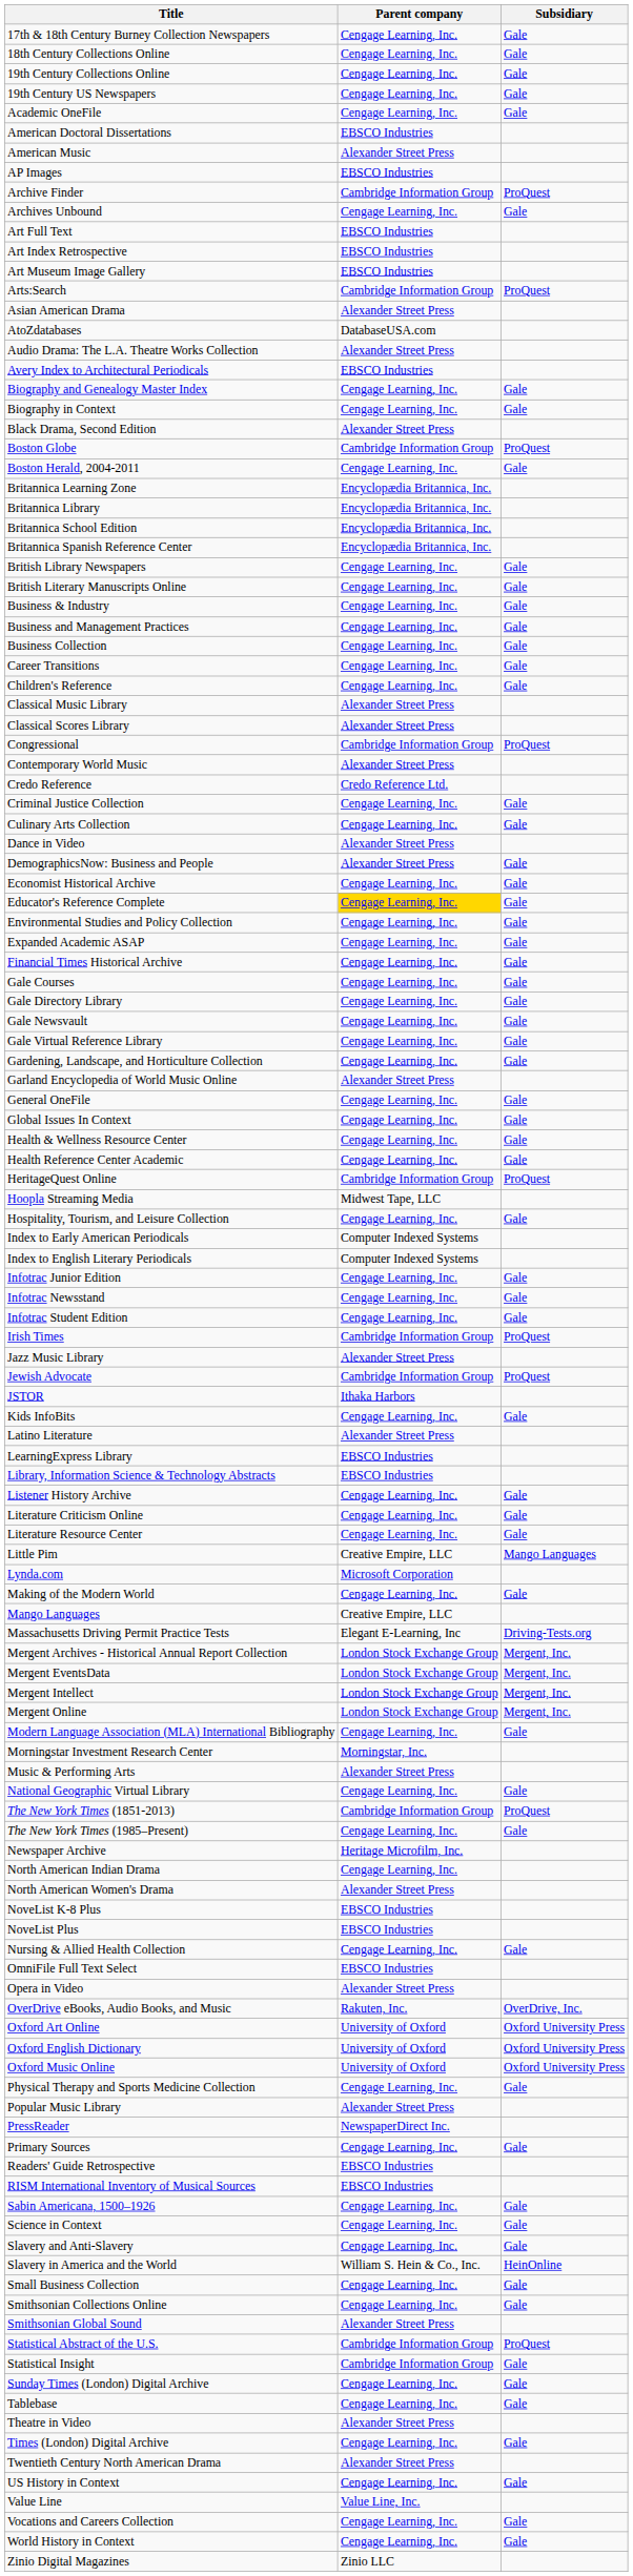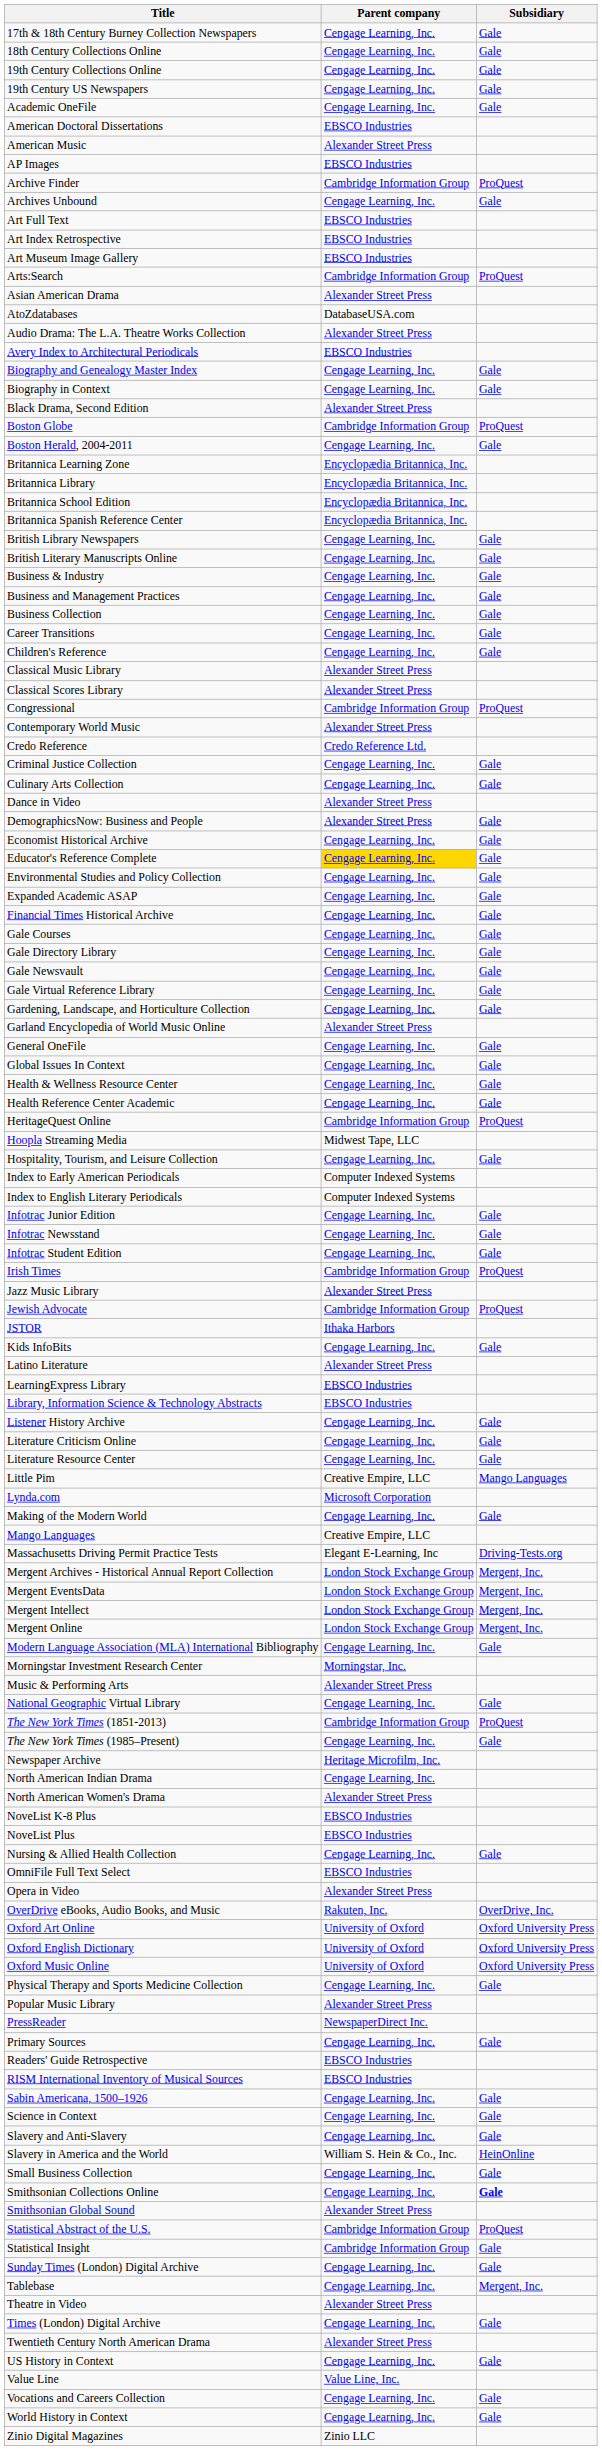Smithsonian Collections Online | Subsidiary: normal -> bold
Tablebase | Subsidiary: Gale -> Mergent, Inc.
